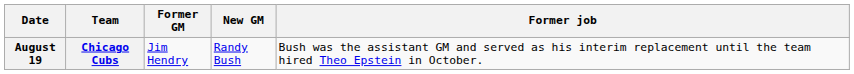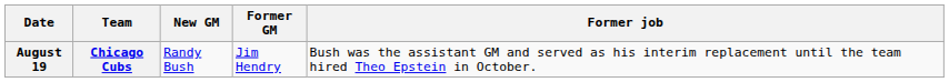columns swapped: Former GM <-> New GM
